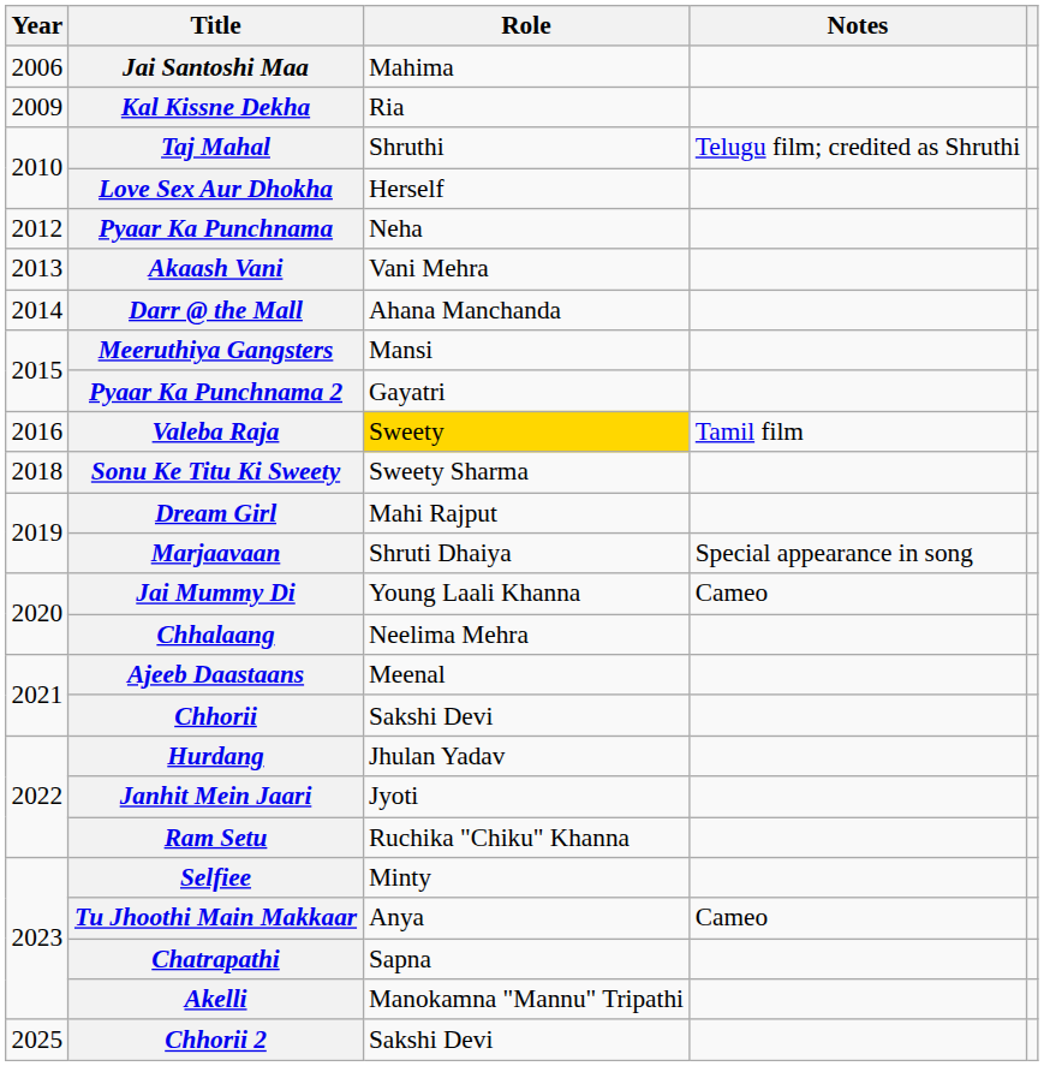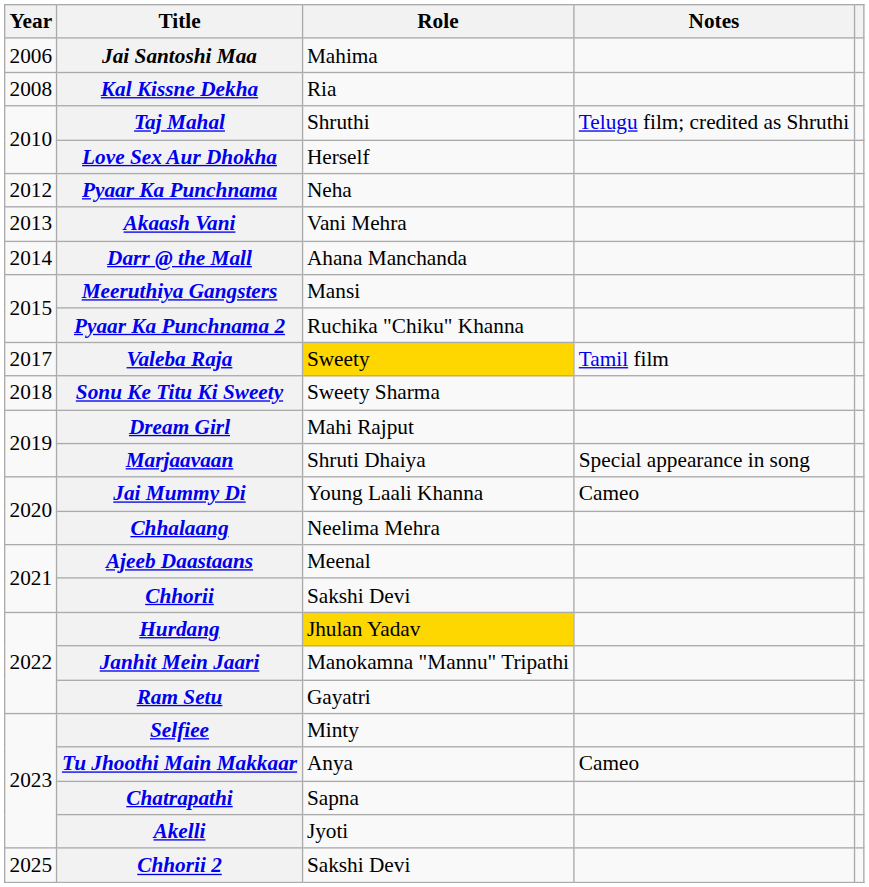Kal Kissne Dekha | Year: 2009 -> 2008
Pyaar Ka Punchnama 2 | Role: Gayatri -> Ruchika "Chiku" Khanna
Valeba Raja | Year: 2016 -> 2017
Hurdang | Role: no background -> gold background
Janhit Mein Jaari | Role: Jyoti -> Manokamna "Mannu" Tripathi
Ram Setu | Role: Ruchika "Chiku" Khanna -> Gayatri
Akelli | Role: Manokamna "Mannu" Tripathi -> Jyoti
